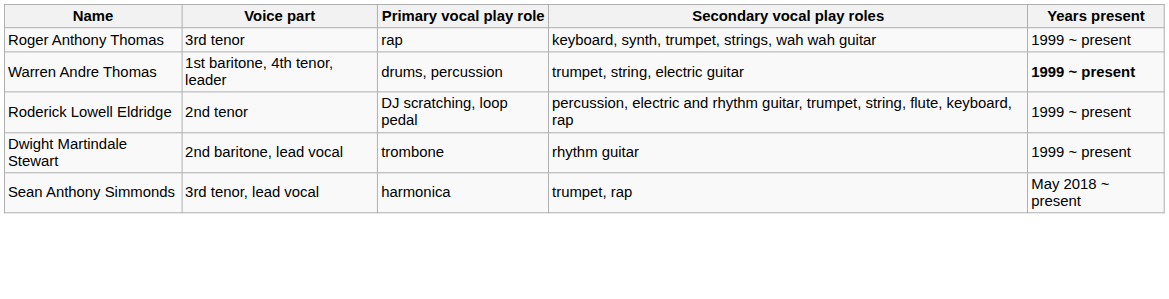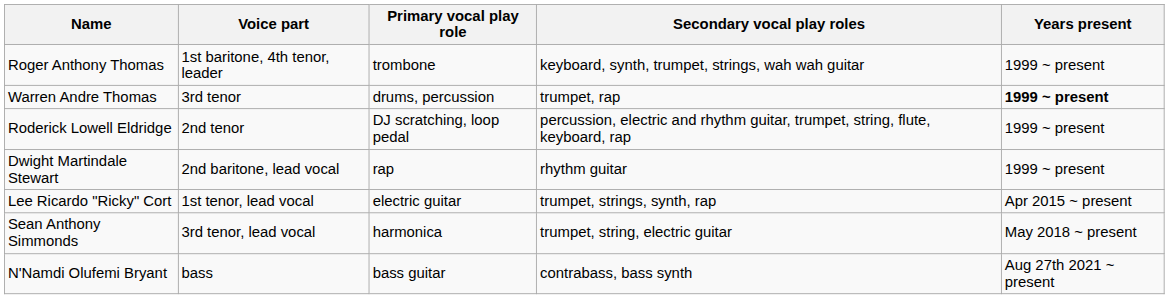Roger Anthony Thomas | Voice part: 3rd tenor -> 1st baritone, 4th tenor, leader
Roger Anthony Thomas | Primary vocal play role: rap -> trombone
Warren Andre Thomas | Voice part: 1st baritone, 4th tenor, leader -> 3rd tenor
Warren Andre Thomas | Secondary vocal play roles: trumpet, string, electric guitar -> trumpet, rap
Dwight Martindale Stewart | Primary vocal play role: trombone -> rap
+ row: Lee Ricardo "Ricky" Cort | 1st tenor, lead vocal | electric guitar | trumpet, strings, synth, rap | Apr 2015 ~ present
Sean Anthony Simmonds | Secondary vocal play roles: trumpet, rap -> trumpet, string, electric guitar
+ row: N'Namdi Olufemi Bryant | bass | bass guitar | contrabass, bass synth | Aug 27th 2021 ~ present
